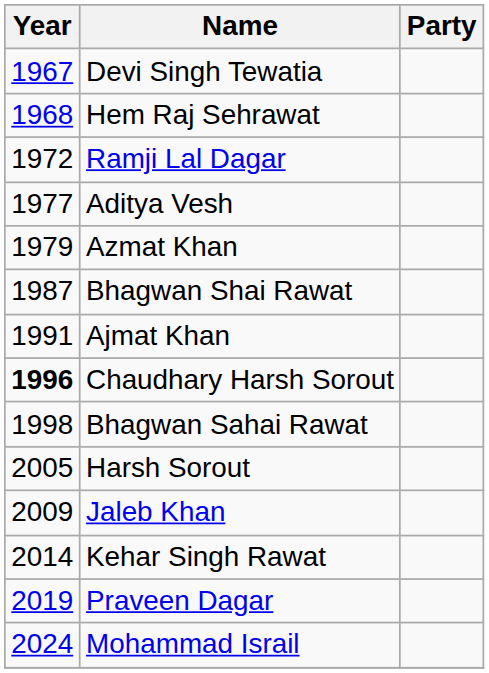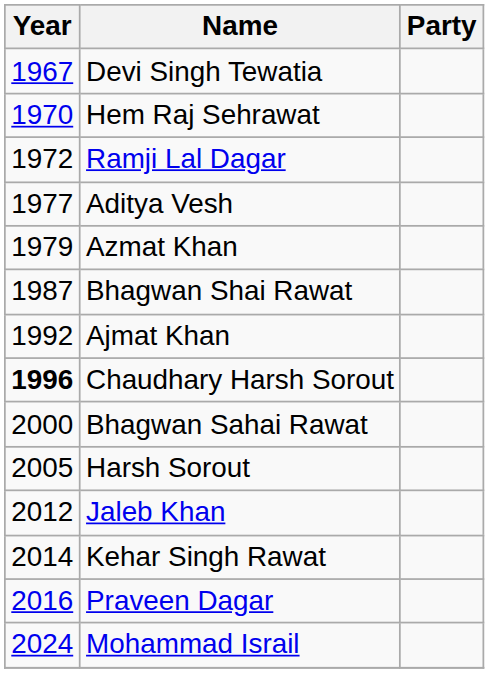Hem Raj Sehrawat | Year: 1968 -> 1970
Ajmat Khan | Year: 1991 -> 1992
Bhagwan Sahai Rawat | Year: 1998 -> 2000
Jaleb Khan | Year: 2009 -> 2012
Praveen Dagar | Year: 2019 -> 2016
